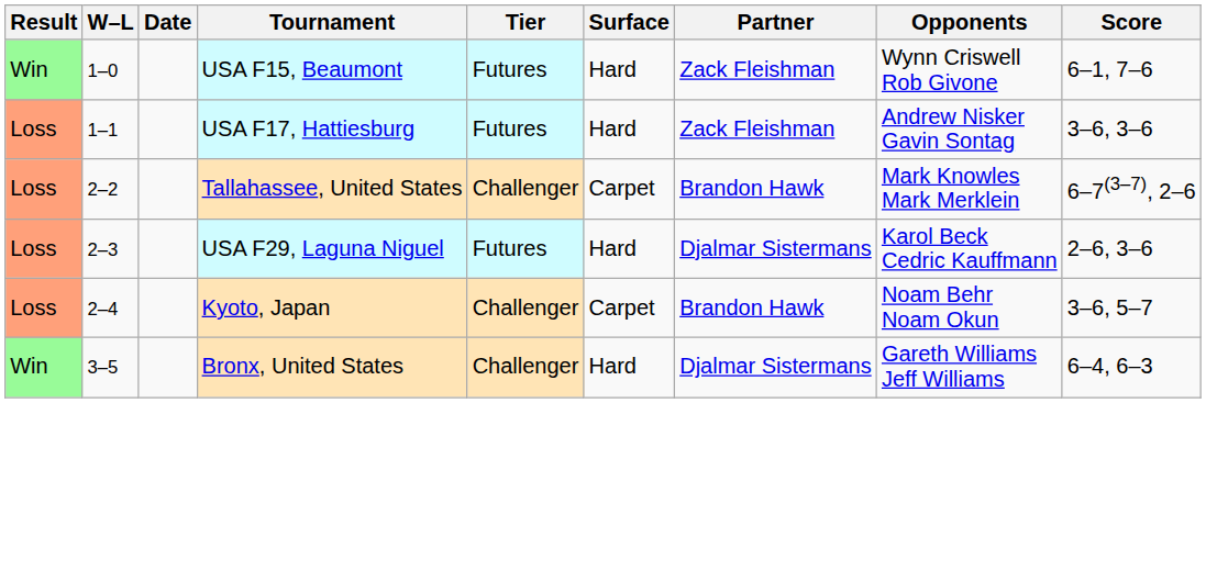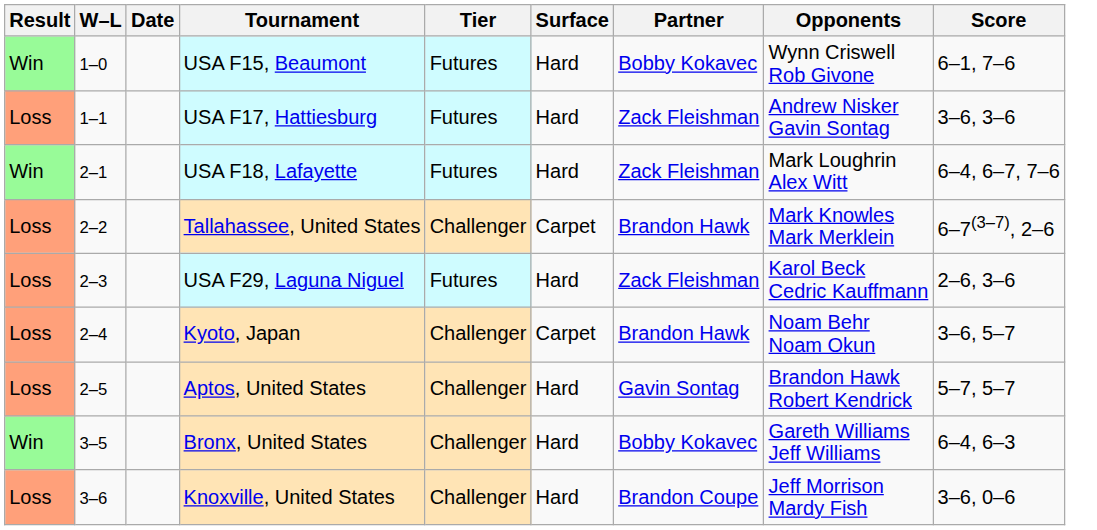USA F15, Beaumont | Partner: Zack Fleishman -> Bobby Kokavec
+ row: Win | 2–1 | USA F18, Lafayette | Futures | Hard | Zack Fleishman | Mark Loughrin Alex Witt | 6–4, 6–7, 7–6
USA F29, Laguna Niguel | Partner: Djalmar Sistermans -> Zack Fleishman
+ row: Loss | 2–5 | Aptos, United States | Challenger | Hard | Gavin Sontag | Brandon Hawk Robert Kendrick | 5–7, 5–7
Bronx, United States | Partner: Djalmar Sistermans -> Bobby Kokavec
+ row: Loss | 3–6 | Knoxville, United States | Challenger | Hard | Brandon Coupe | Jeff Morrison Mardy Fish | 3–6, 0–6
